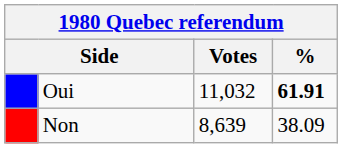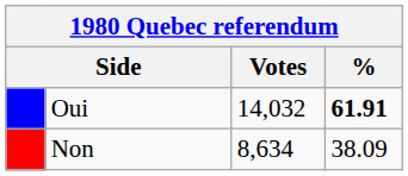Oui | Votes: 11,032 -> 14,032
Non | Votes: 8,639 -> 8,634
